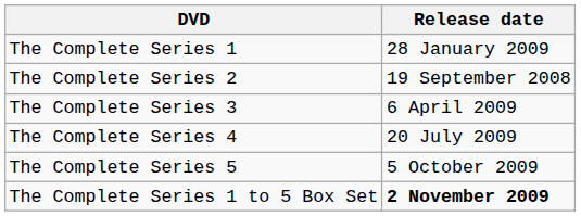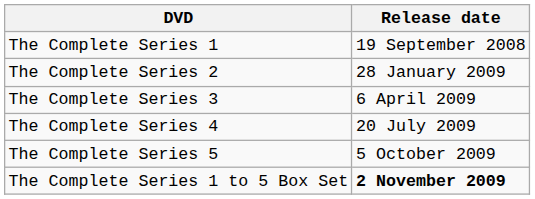The Complete Series 1 | Release date: 28 January 2009 -> 19 September 2008
The Complete Series 2 | Release date: 19 September 2008 -> 28 January 2009
